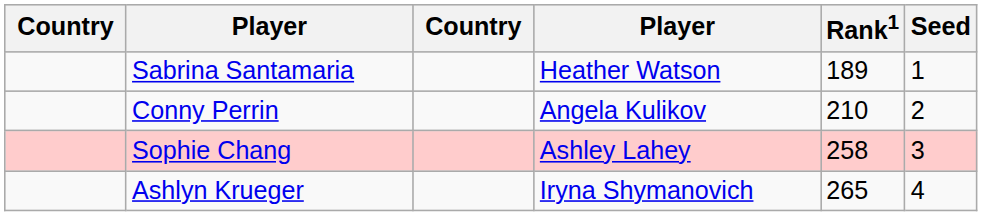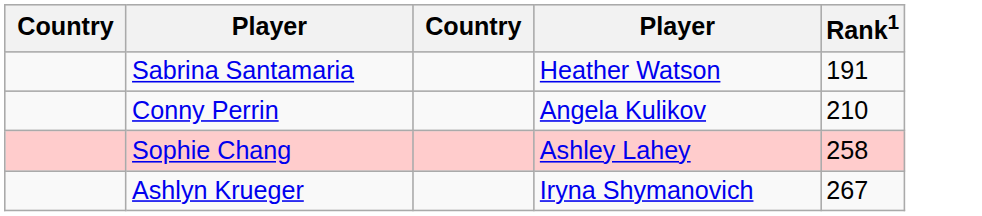- column: Seed | 1 | 2 | 3 | 4
Sabrina Santamaria | Rank1: 189 -> 191
Ashlyn Krueger | Rank1: 265 -> 267
